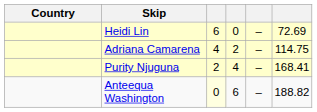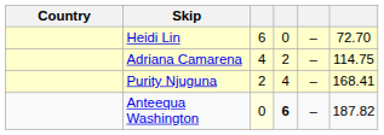Heidi Lin | column 6: 72.69 -> 72.70
Anteequa Washington | column 4: normal -> bold
Anteequa Washington | column 6: 188.82 -> 187.82
